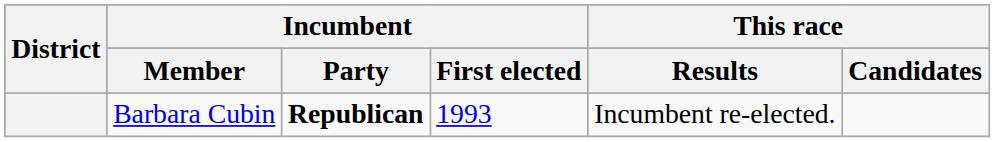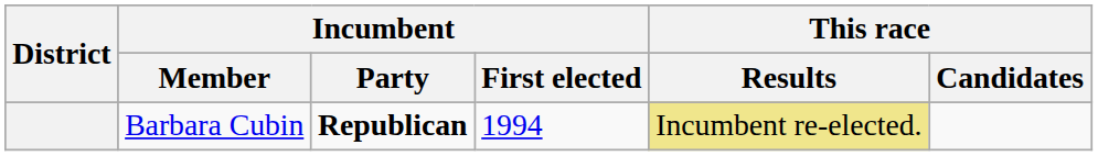Barbara Cubin | Incumbent / First elected: 1993 -> 1994
Barbara Cubin | This race / Results: no background -> khaki background
